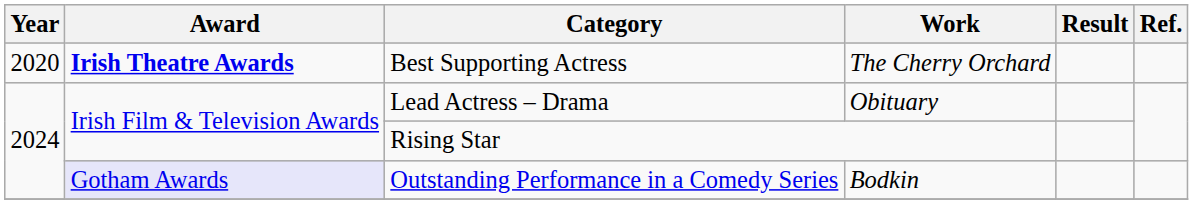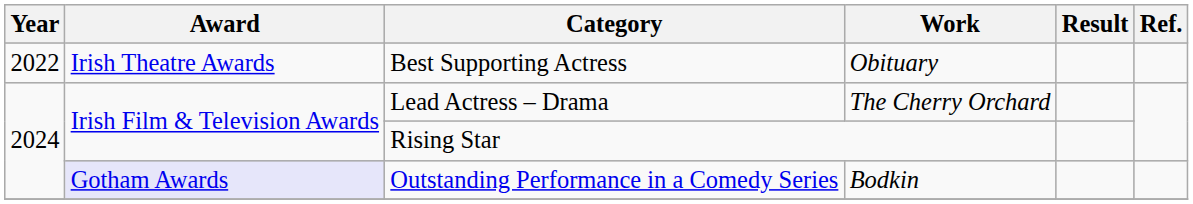Best Supporting Actress | Year: 2020 -> 2022
Best Supporting Actress | Award: bold -> normal
Best Supporting Actress | Work: The Cherry Orchard -> Obituary
Lead Actress – Drama | Work: Obituary -> The Cherry Orchard
